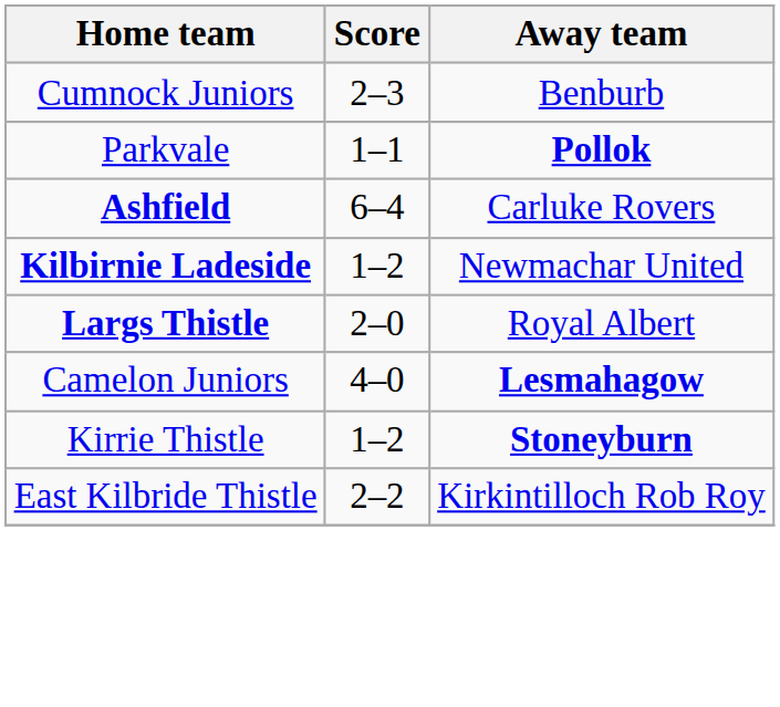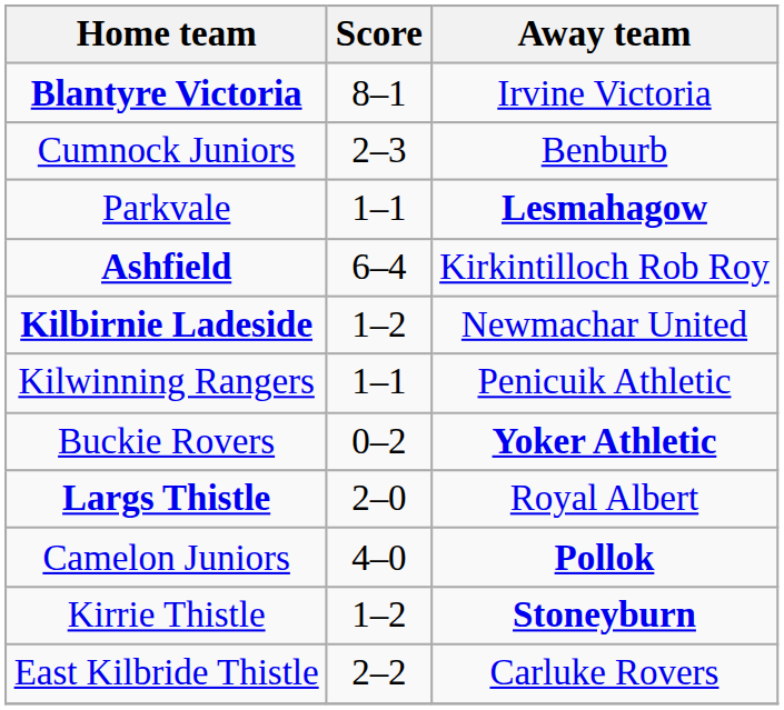+ row: Blantyre Victoria | 8–1 | Irvine Victoria
Parkvale | Away team: Pollok -> Lesmahagow
Ashfield | Away team: Carluke Rovers -> Kirkintilloch Rob Roy
+ row: Kilwinning Rangers | 1–1 | Penicuik Athletic
+ row: Buckie Rovers | 0–2 | Yoker Athletic
Camelon Juniors | Away team: Lesmahagow -> Pollok
East Kilbride Thistle | Away team: Kirkintilloch Rob Roy -> Carluke Rovers
